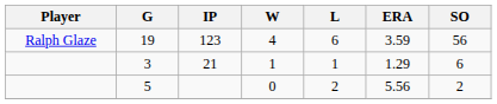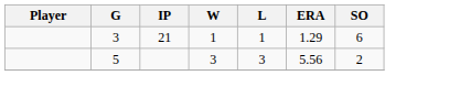- row: Ralph Glaze | 19 | 123 | 4 | 6 | 3.59 | 56
5 | W: 0 -> 3
5 | L: 2 -> 3
